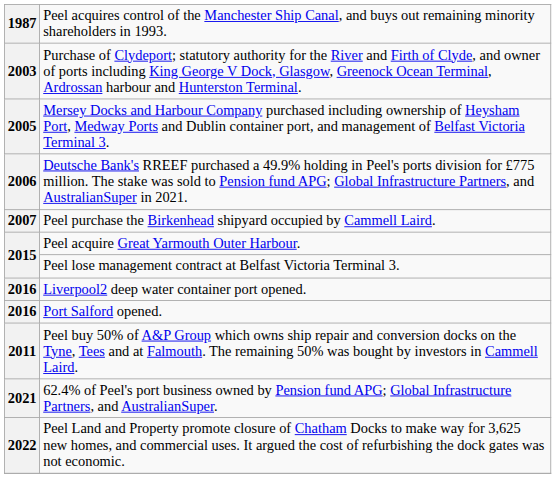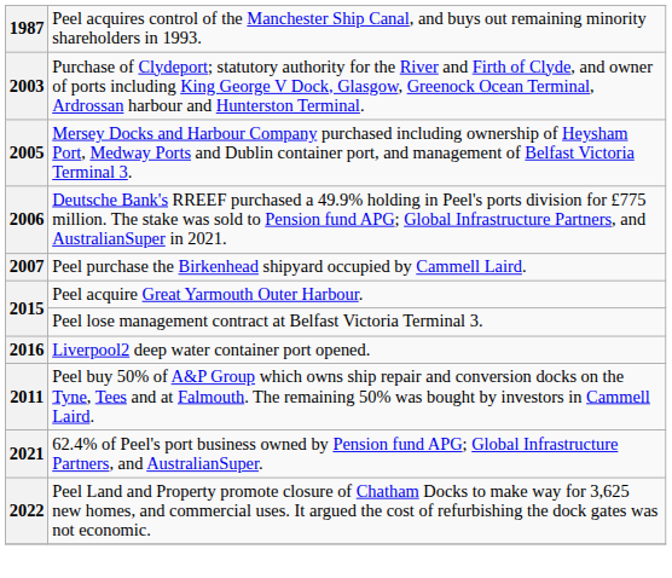- row: 2016 | Port Salford opened.
